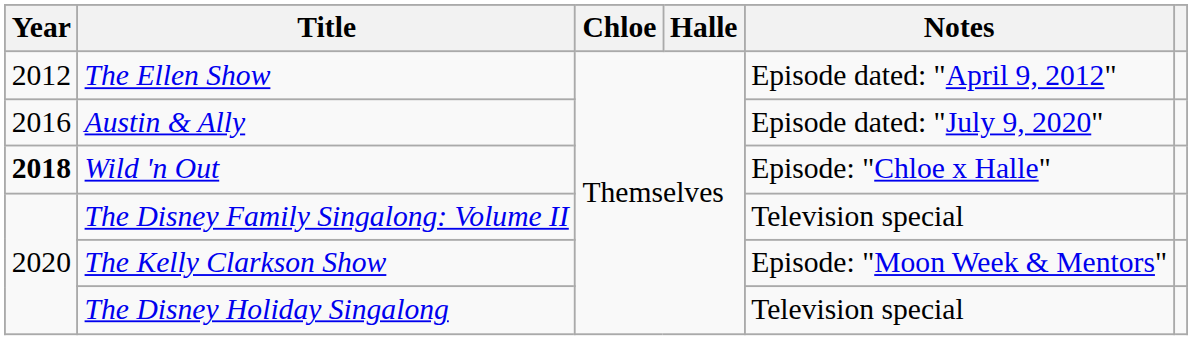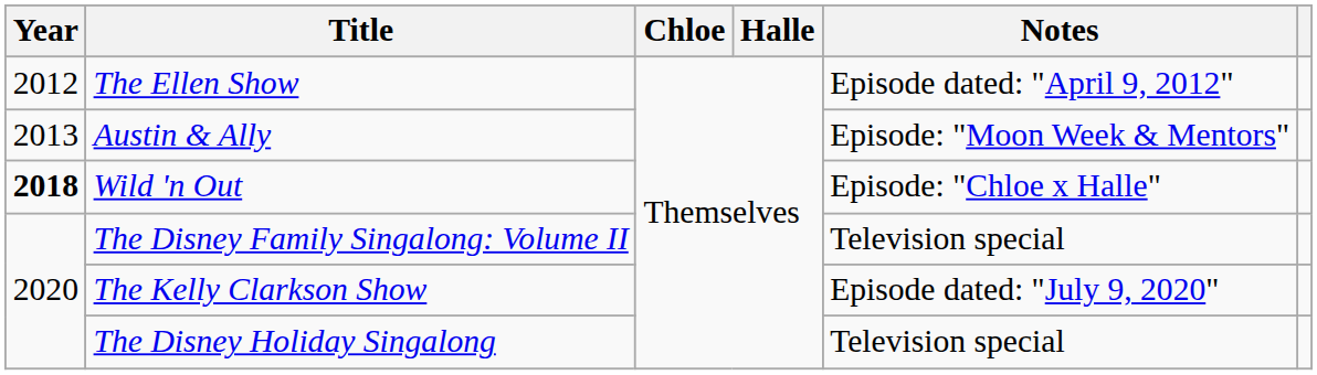Austin & Ally | Year: 2016 -> 2013
Austin & Ally | Notes: Episode dated: "July 9, 2020" -> Episode: "Moon Week & Mentors"
The Kelly Clarkson Show | Notes: Episode: "Moon Week & Mentors" -> Episode dated: "July 9, 2020"
